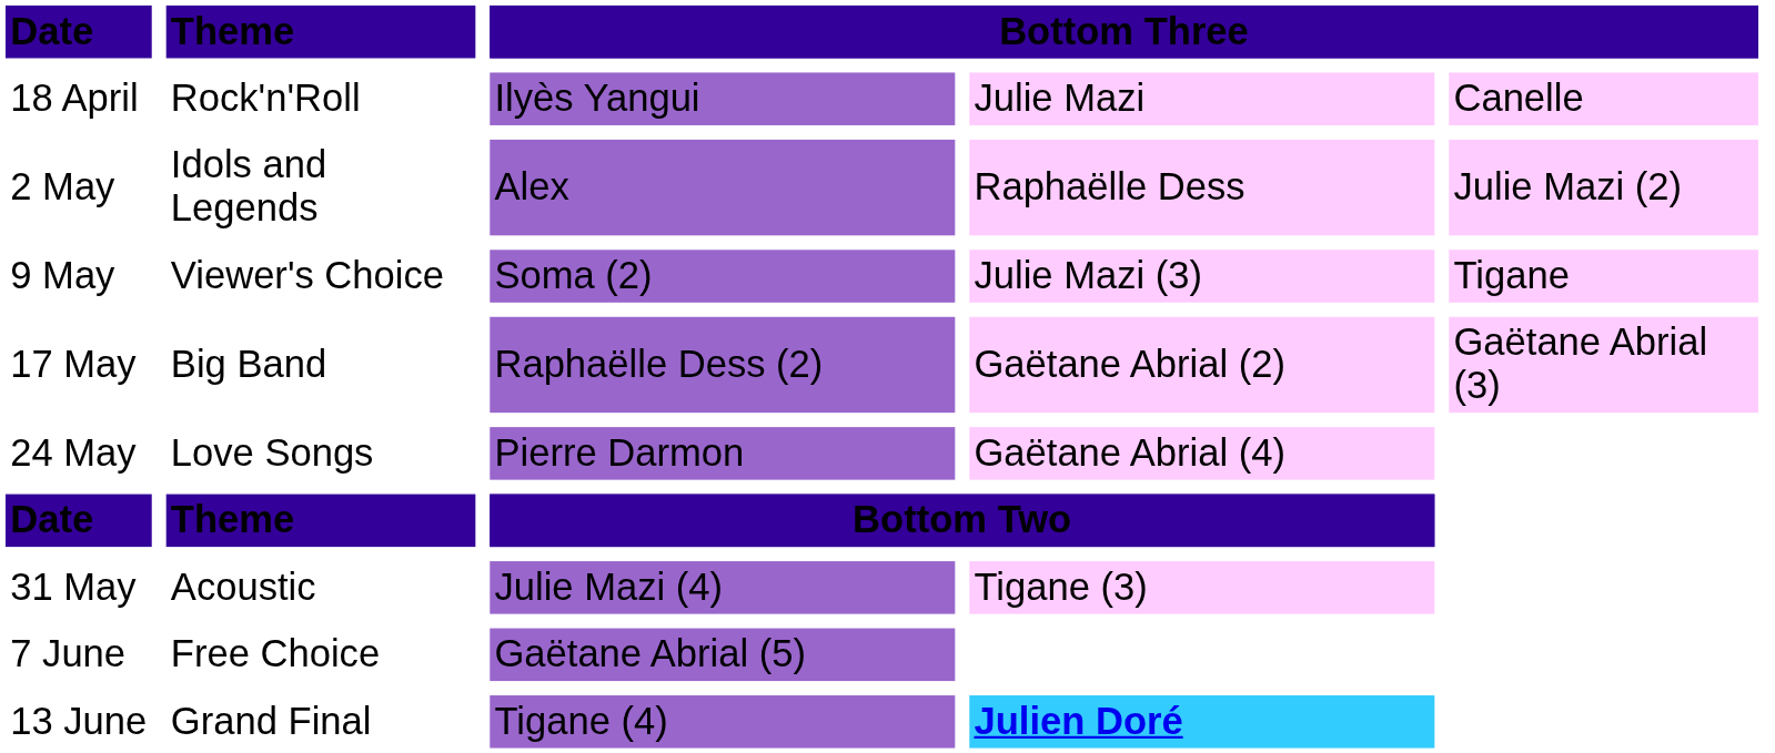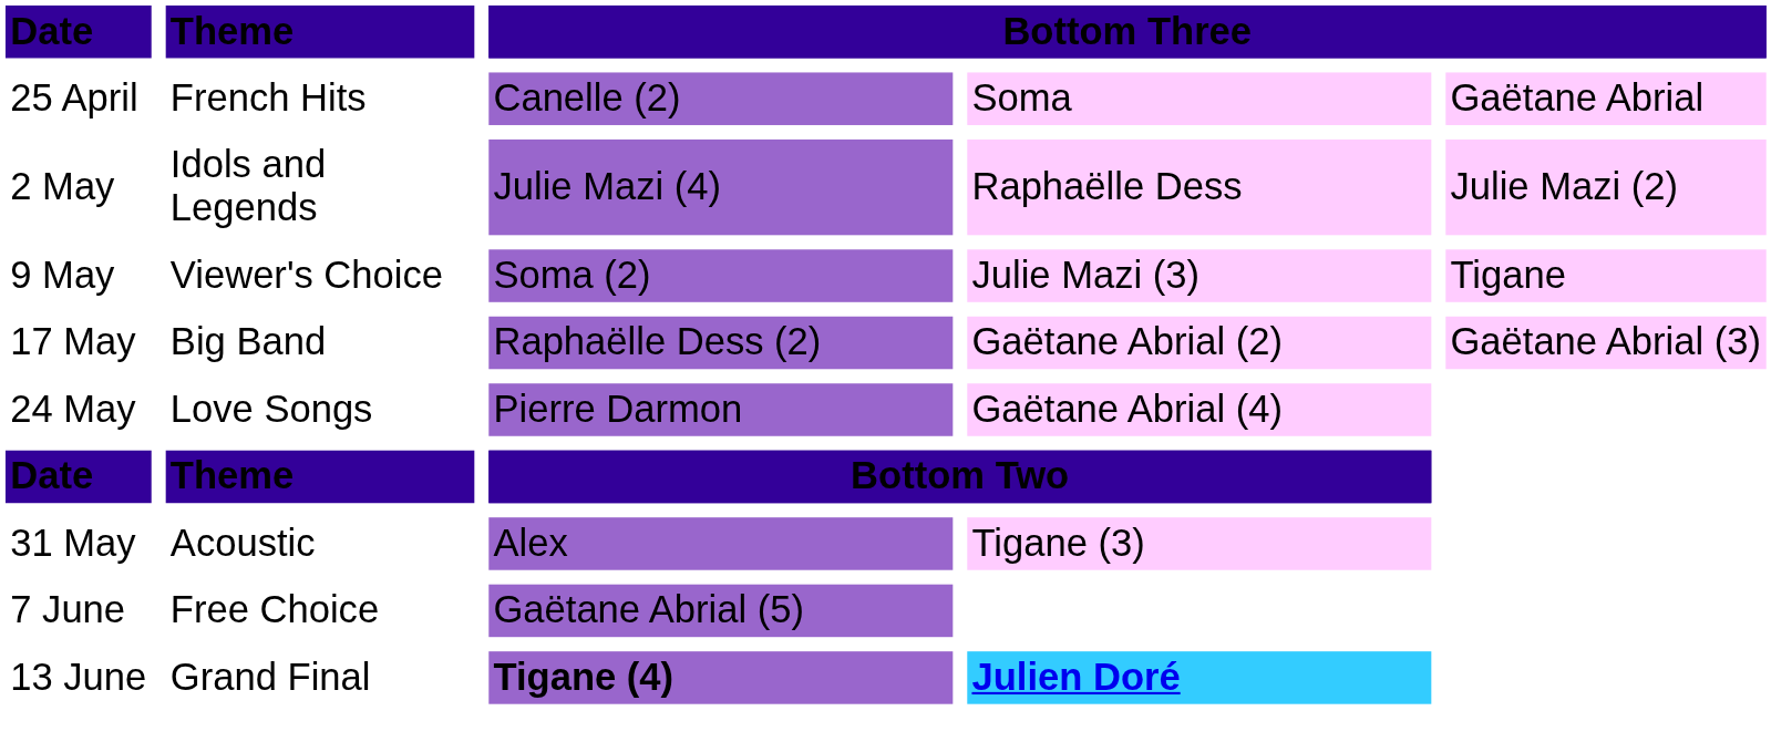- row: 18 April | Rock'n'Roll | Ilyès Yangui | Julie Mazi | Canelle
+ row: 25 April | French Hits | Canelle (2) | Soma | Gaëtane Abrial
2 May | column 3: Alex -> Julie Mazi (4)
31 May | column 3: Julie Mazi (4) -> Alex
13 June | column 3: normal -> bold
